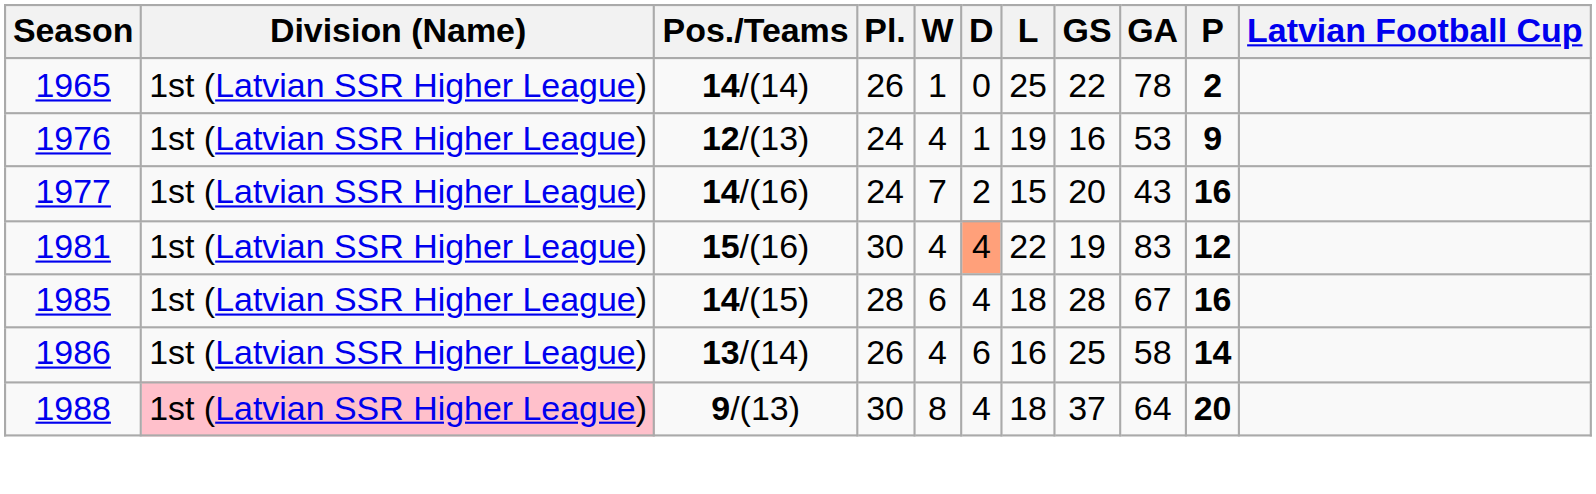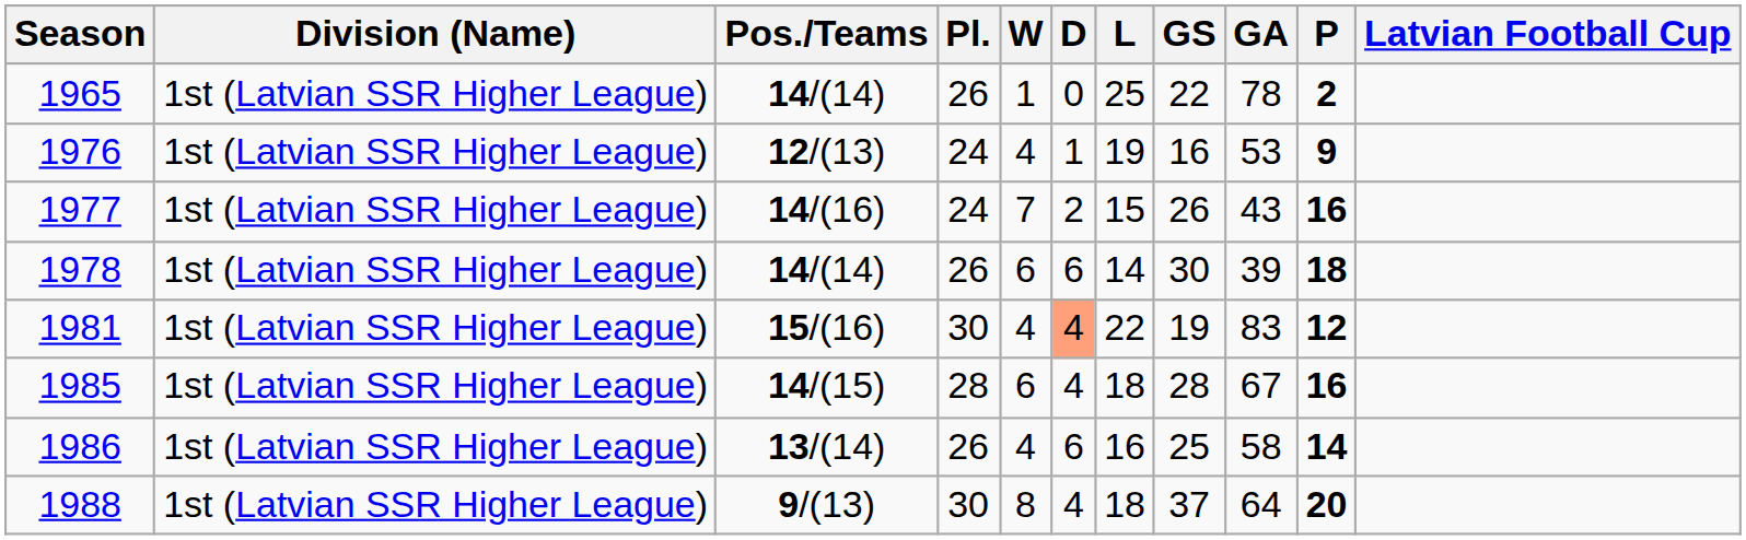1977 | GS: 20 -> 26
+ row: 1978 | 1st (Latvian SSR Higher League) | 14/(14) | 26 | 6 | 6 | 14 | 30 | 39 | 18
1988 | Division (Name): pink background -> no background
